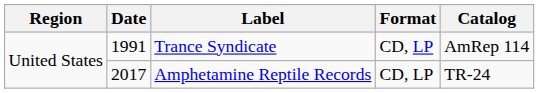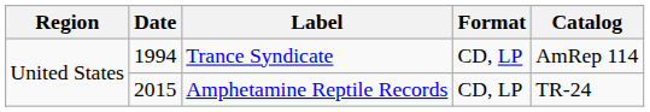Trance Syndicate | Date: 1991 -> 1994
Amphetamine Reptile Records | Date: 2017 -> 2015
